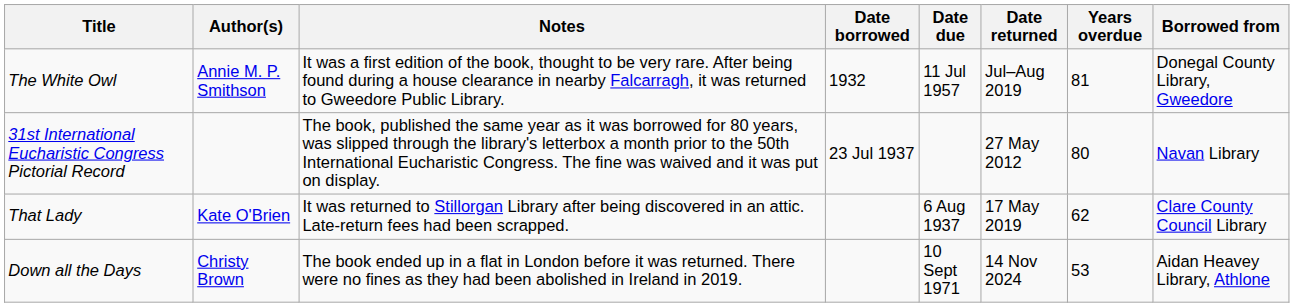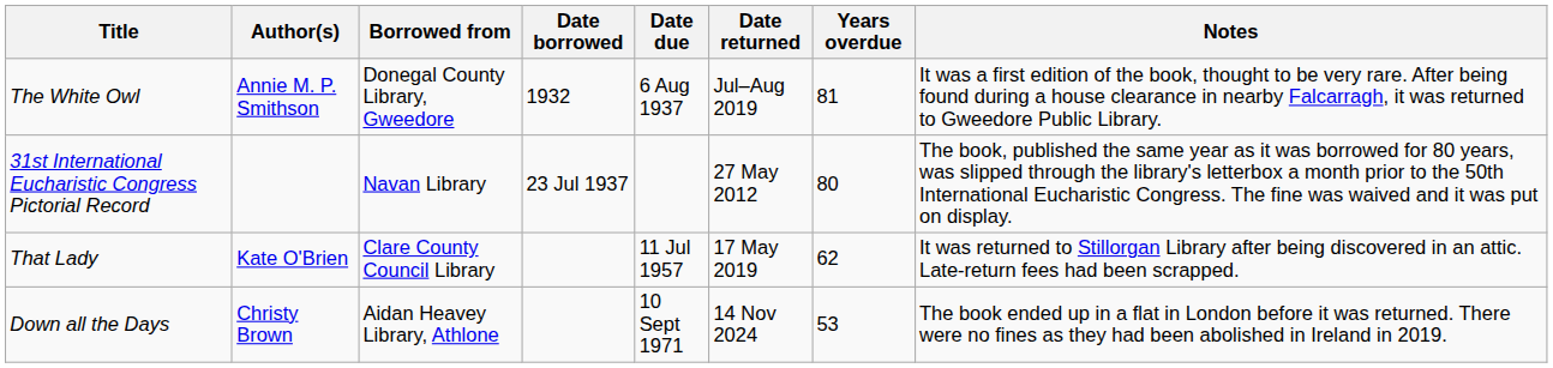columns swapped: Borrowed from <-> Notes
The White Owl | Date due: 11 Jul 1957 -> 6 Aug 1937
That Lady | Date due: 6 Aug 1937 -> 11 Jul 1957
